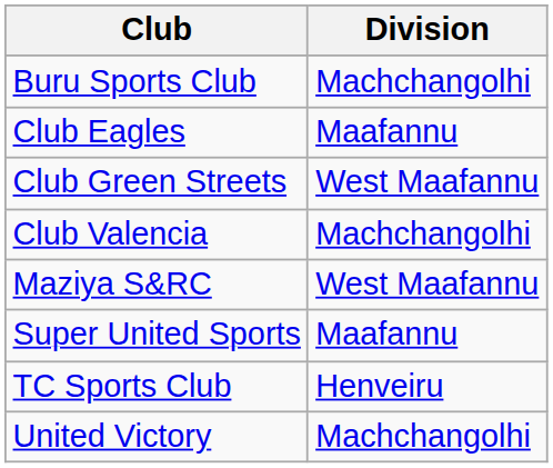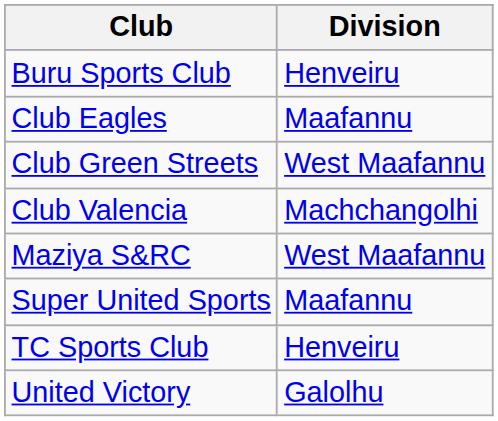Buru Sports Club | Division: Machchangolhi -> Henveiru
United Victory | Division: Machchangolhi -> Galolhu
